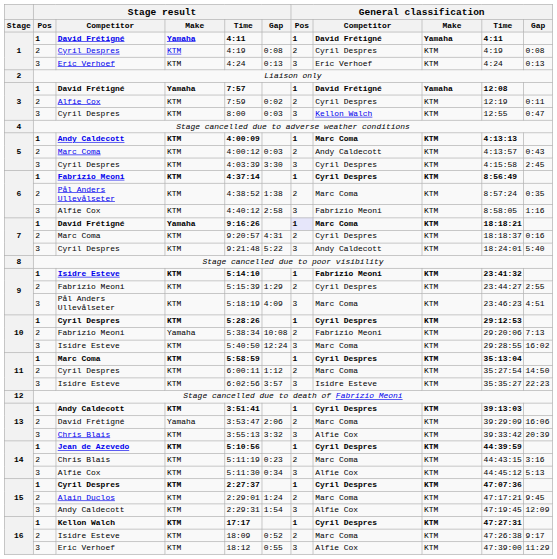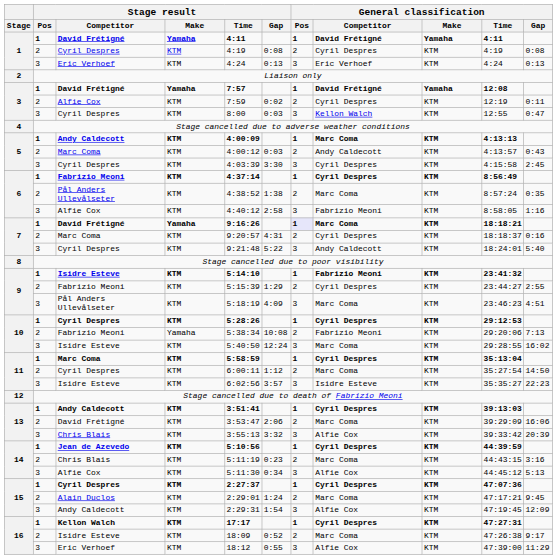13 / David Frétigné | Stage result / Make: Yamaha -> KTM
